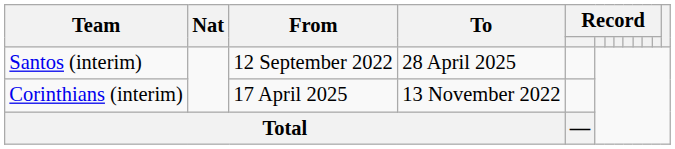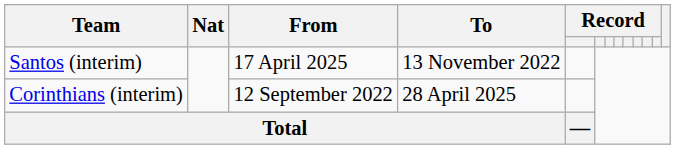Santos (interim) | From: 12 September 2022 -> 17 April 2025
Santos (interim) | To: 28 April 2025 -> 13 November 2022
Corinthians (interim) | From: 17 April 2025 -> 12 September 2022
Corinthians (interim) | To: 13 November 2022 -> 28 April 2025
